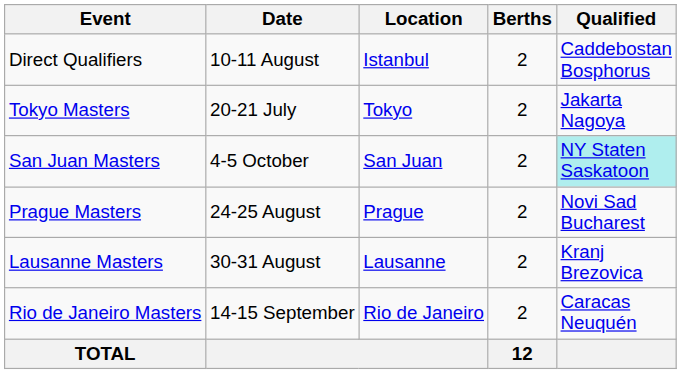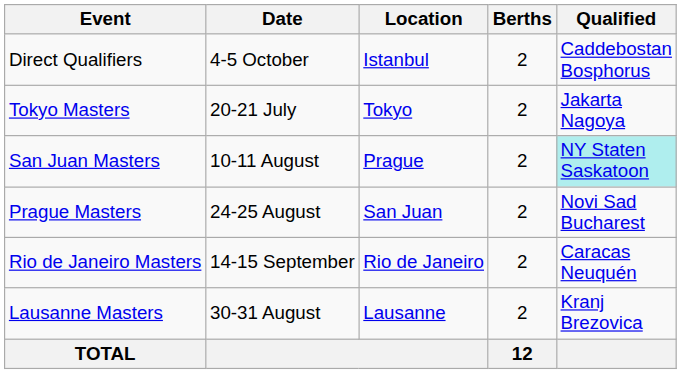Direct Qualifiers | Date: 10-11 August -> 4-5 October
San Juan Masters | Date: 4-5 October -> 10-11 August
San Juan Masters | Location: San Juan -> Prague
Prague Masters | Location: Prague -> San Juan
rows swapped: Lausanne Masters <-> Rio de Janeiro Masters
